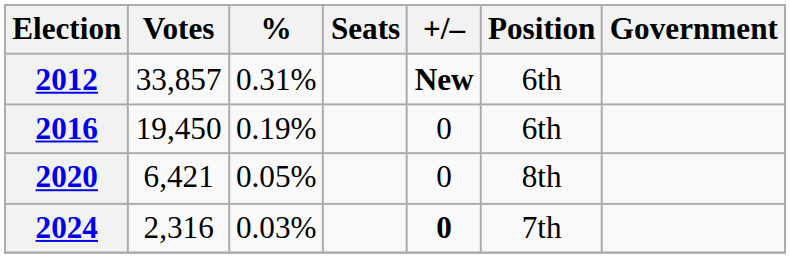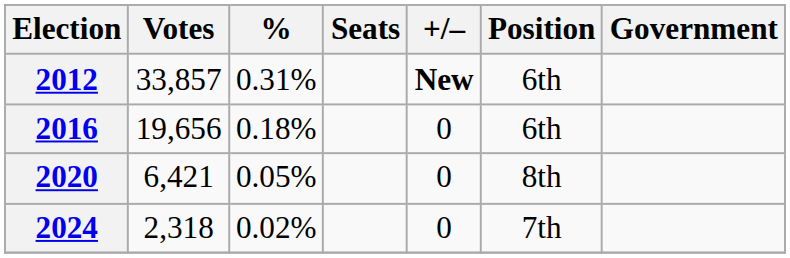2016 | Votes: 19,450 -> 19,656
2016 | %: 0.19% -> 0.18%
2024 | Votes: 2,316 -> 2,318
2024 | %: 0.03% -> 0.02%
2024 | +/–: bold -> normal
